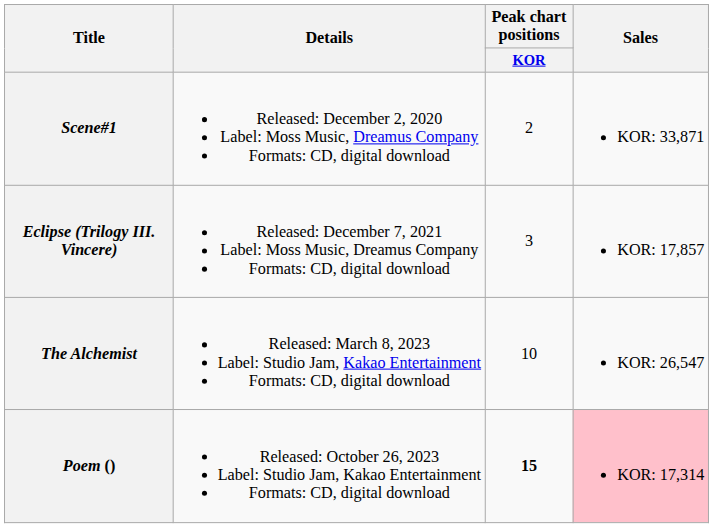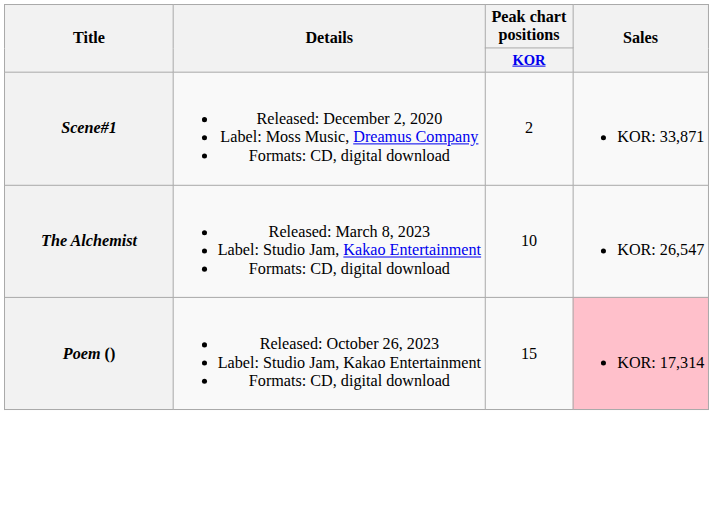- row: Eclipse (Trilogy III. Vincere) | Released: December 7, 2021 Label: Moss Music, Dreamus Company Formats: CD, digital download | 3 | KOR: 17,857
Poem () | Peak chart positions / KOR: bold -> normal
